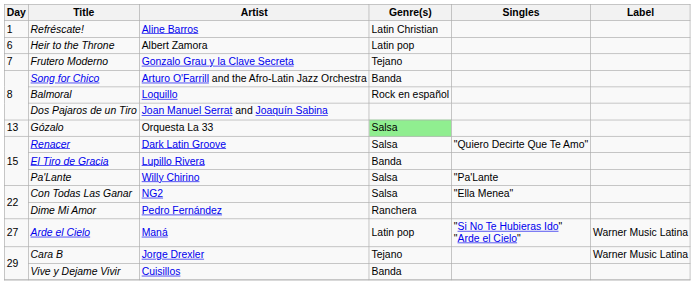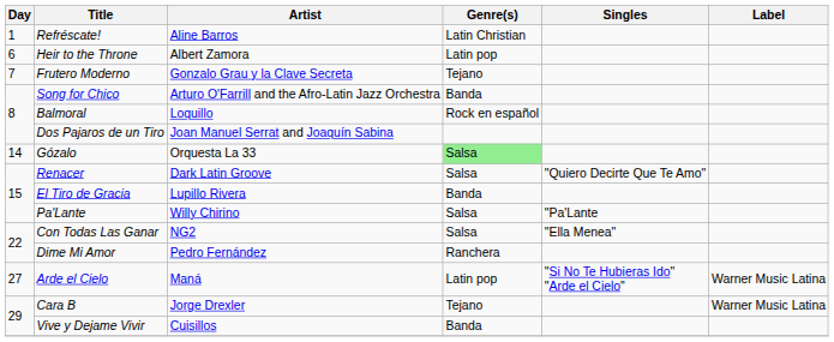Gózalo | Day: 13 -> 14
